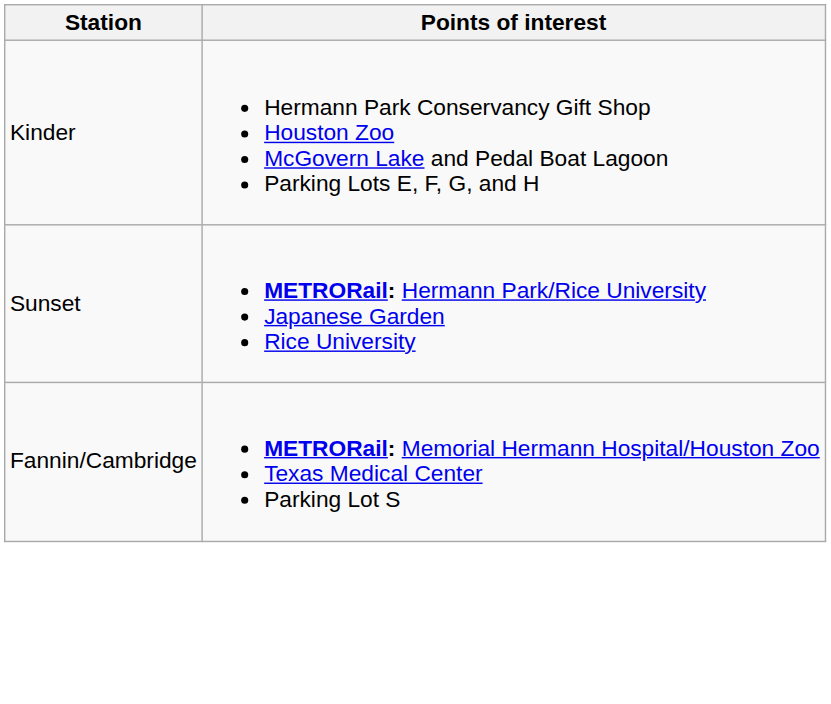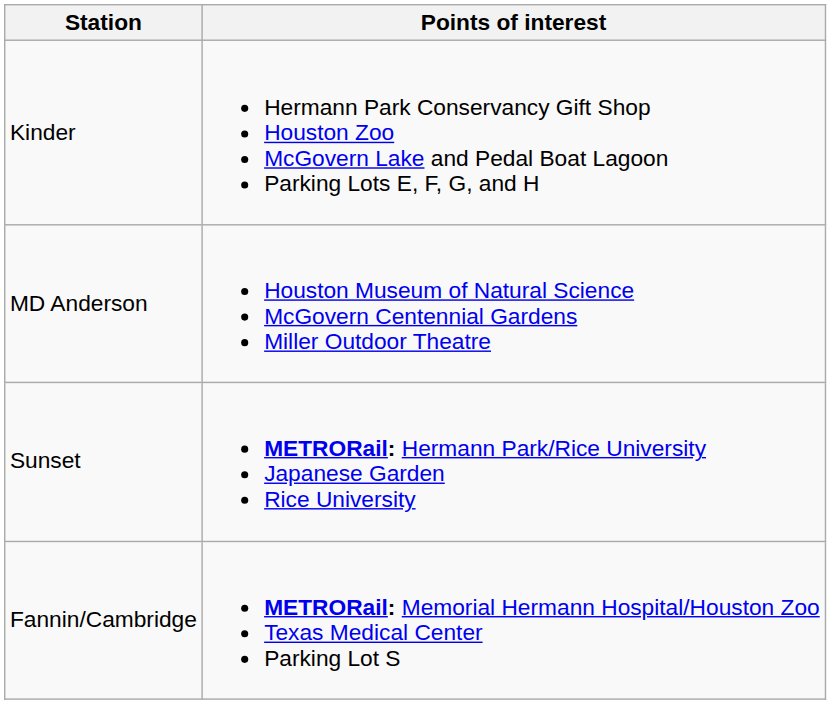+ row: MD Anderson | Houston Museum of Natural Science McGovern Centennial Gardens Miller Outdoor Theatre
